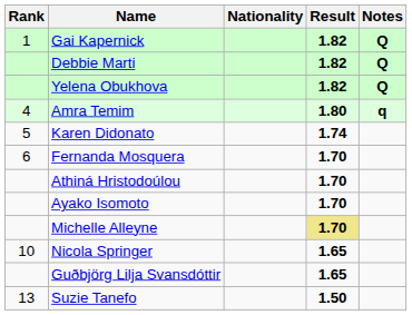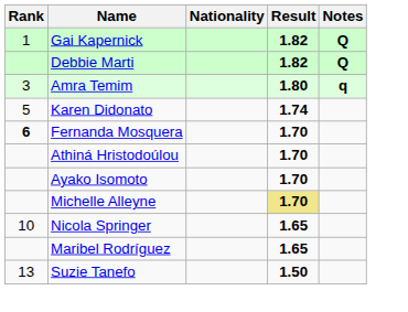- row: Yelena Obukhova | 1.82 | Q
Amra Temim | Rank: 4 -> 3
Fernanda Mosquera | Rank: normal -> bold
+ row: Maribel Rodríguez | 1.65
- row: Guðbjörg Lilja Svansdóttir | 1.65
